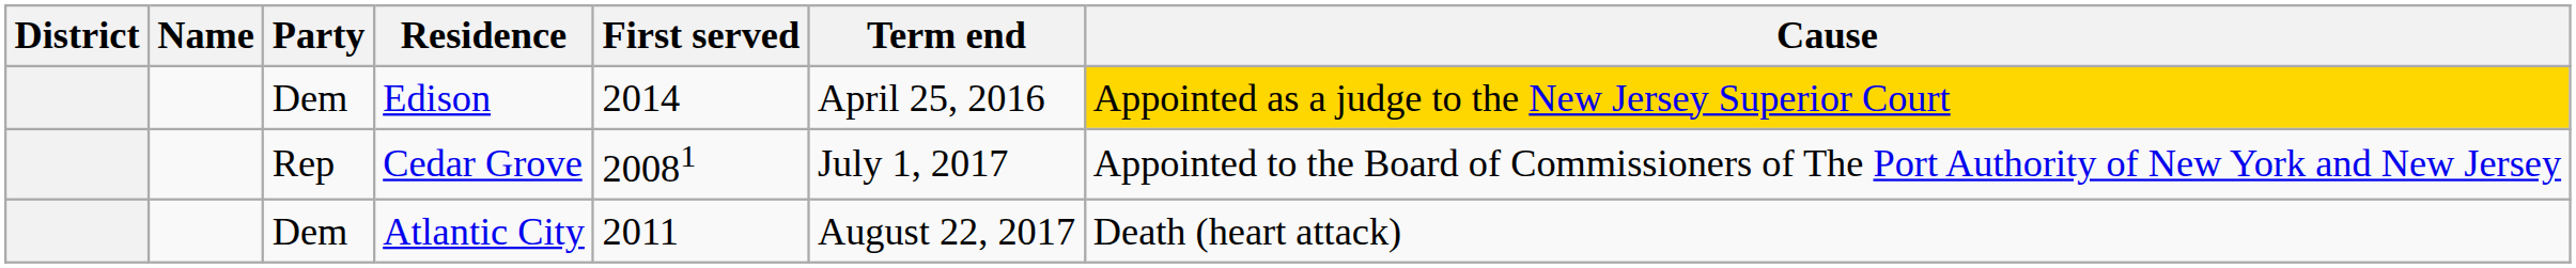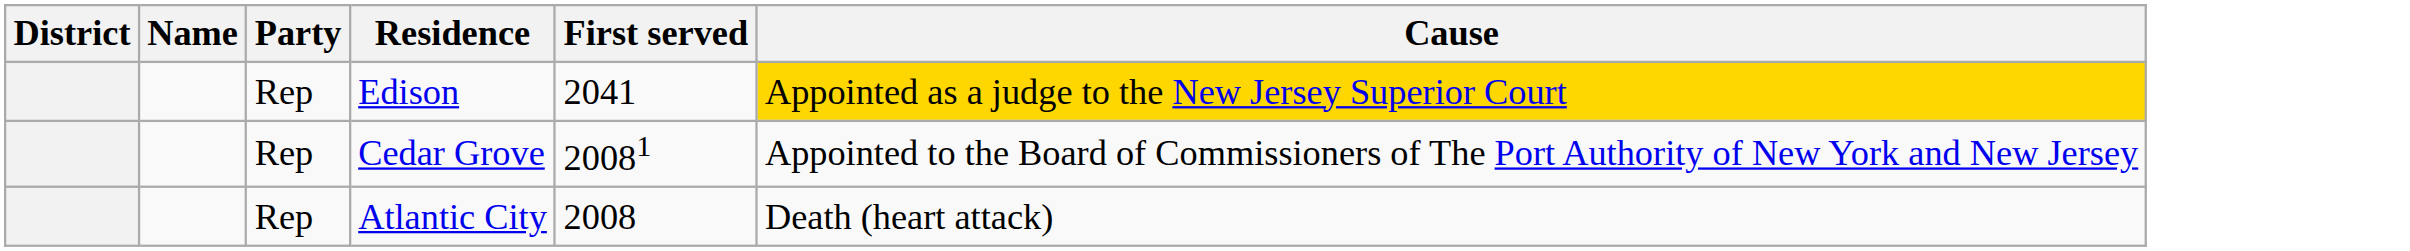- column: Term end | April 25, 2016 | July 1, 2017 | August 22, 2017
Edison | Party: Dem -> Rep
Edison | First served: 2014 -> 2041
Atlantic City | Party: Dem -> Rep
Atlantic City | First served: 2011 -> 2008
